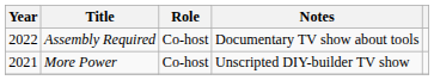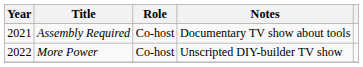Assembly Required | Year: 2022 -> 2021
More Power | Year: 2021 -> 2022
